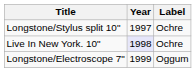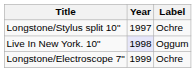Live In New York. 10" | Label: Ochre -> Oggum
Longstone/Electroscope 7" | Label: Oggum -> Ochre
